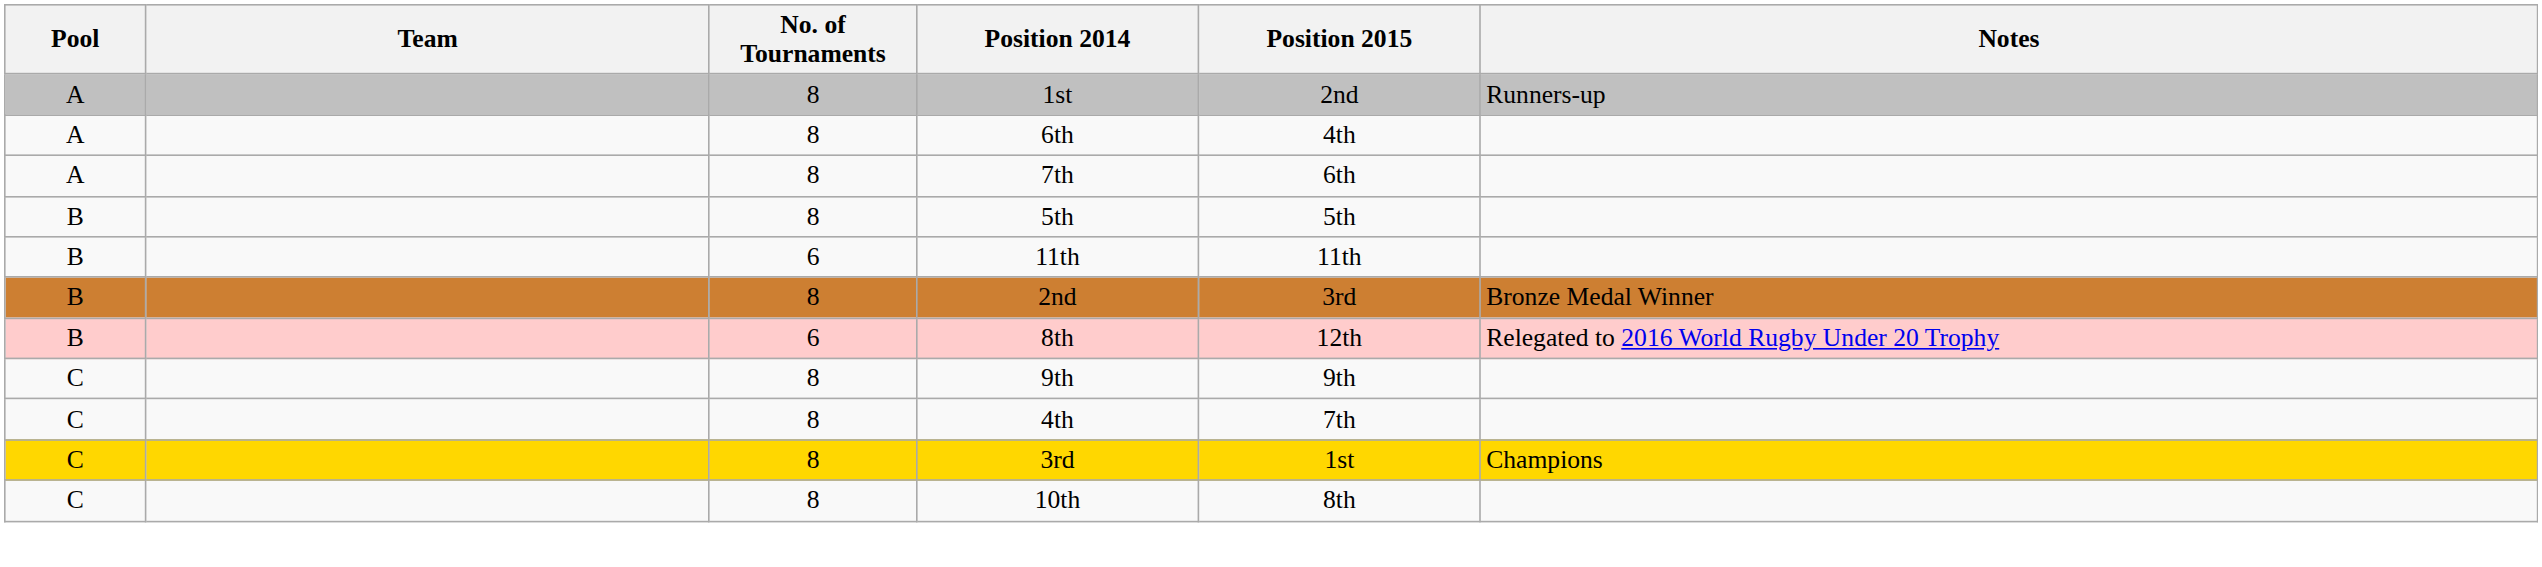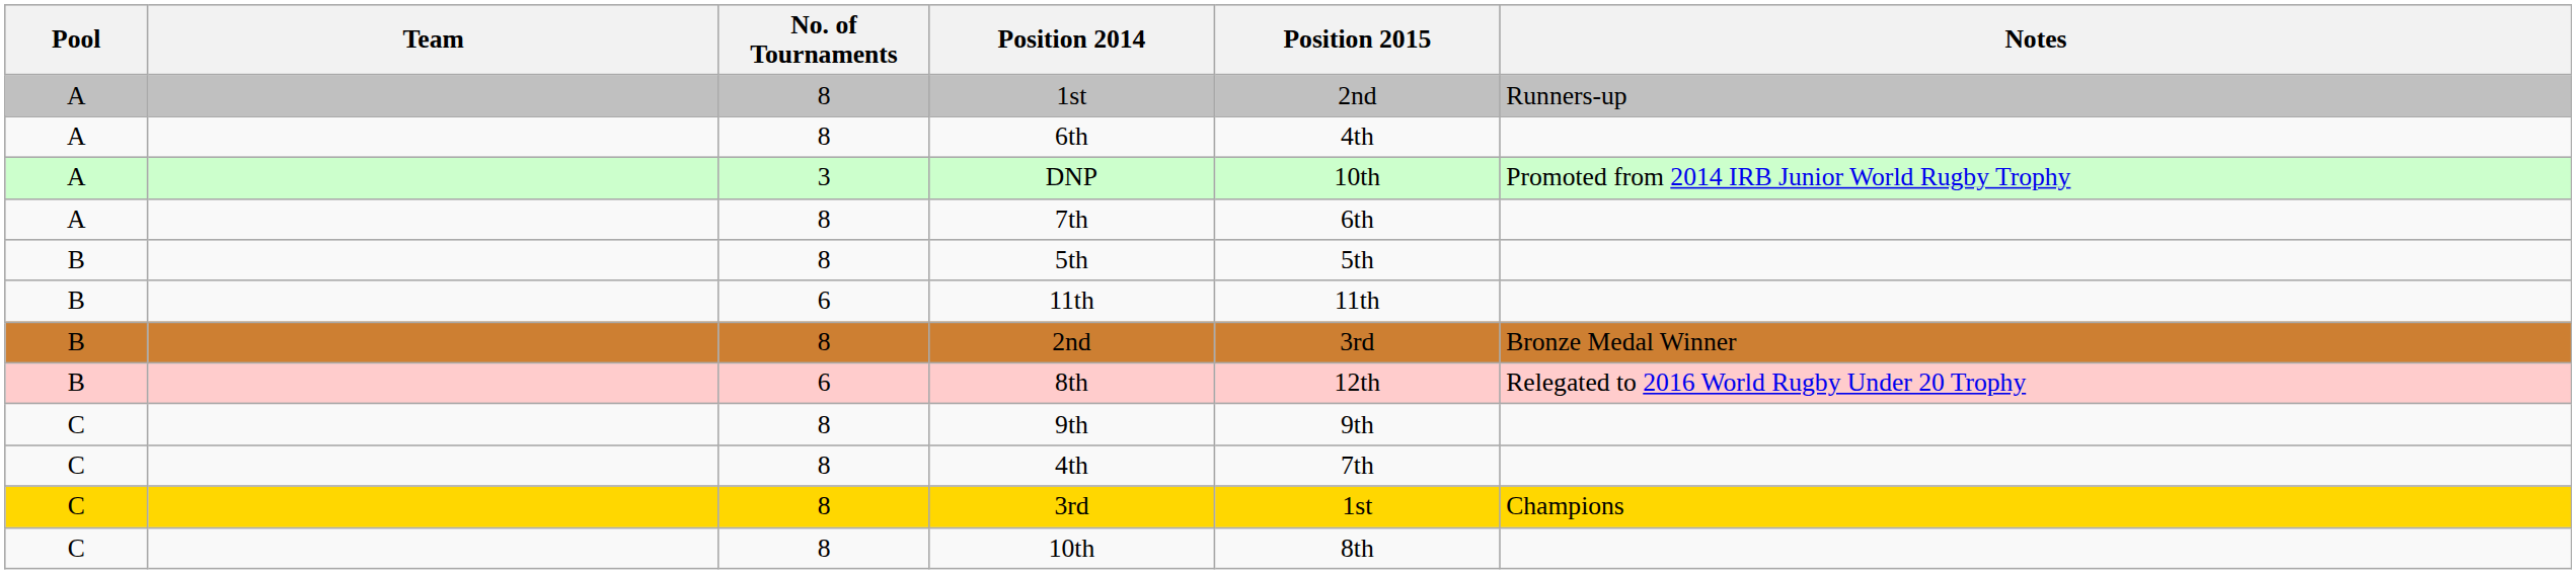+ row: A | 3 | DNP | 10th | Promoted from 2014 IRB Junior World Rugby Trophy
